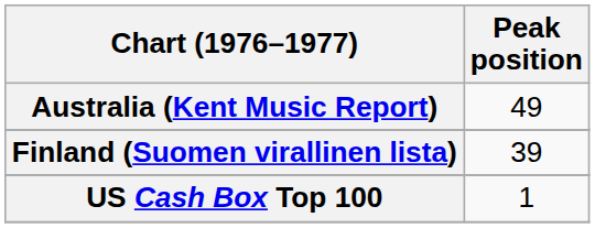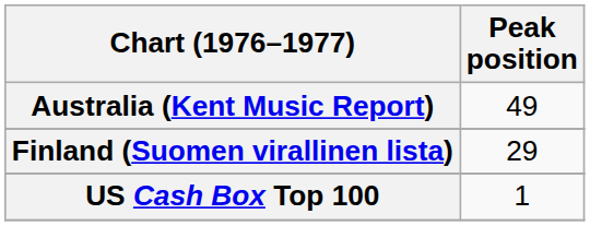Finland (Suomen virallinen lista) | Peak position: 39 -> 29
